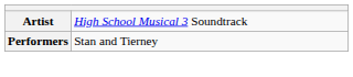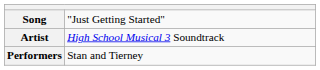+ row: Song | "Just Getting Started"
